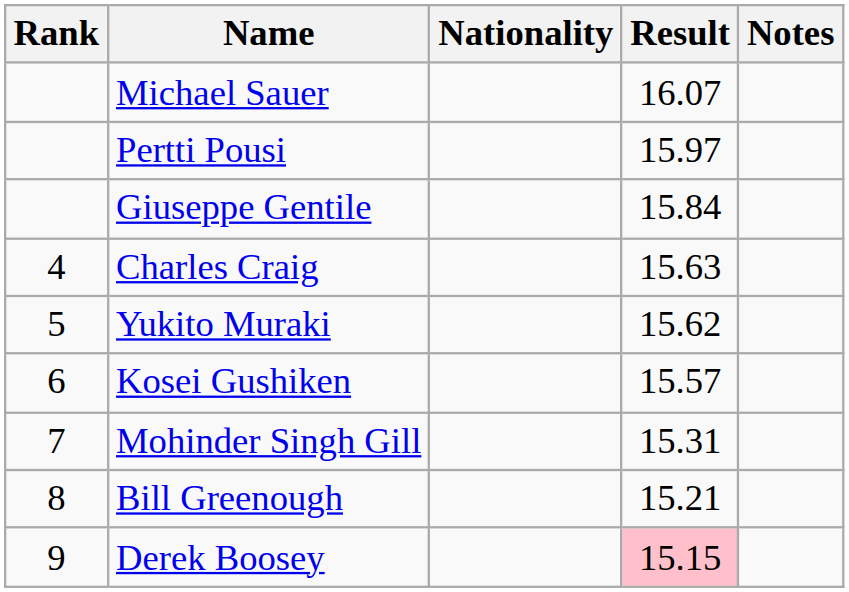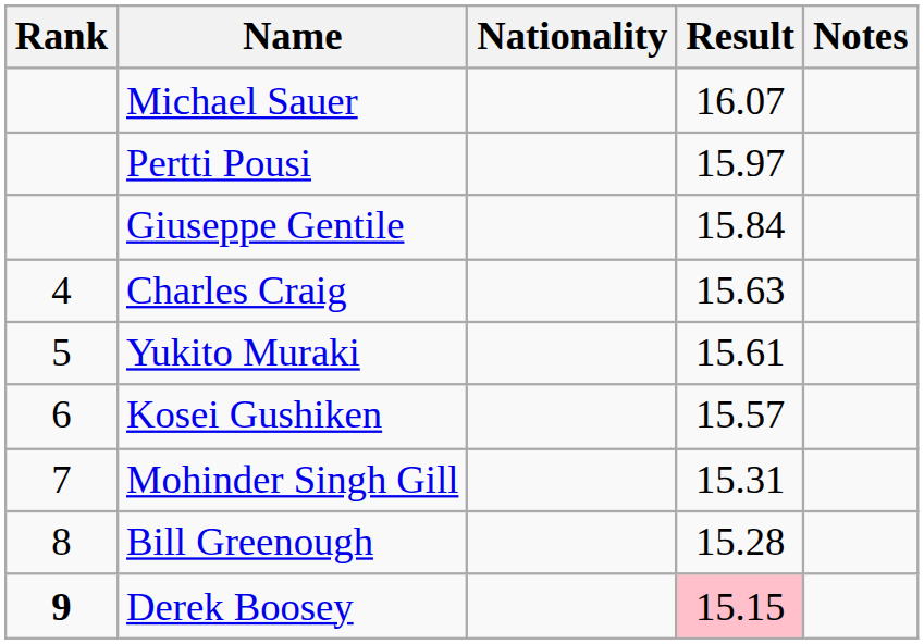Yukito Muraki | Result: 15.62 -> 15.61
Bill Greenough | Result: 15.21 -> 15.28
Derek Boosey | Rank: normal -> bold
